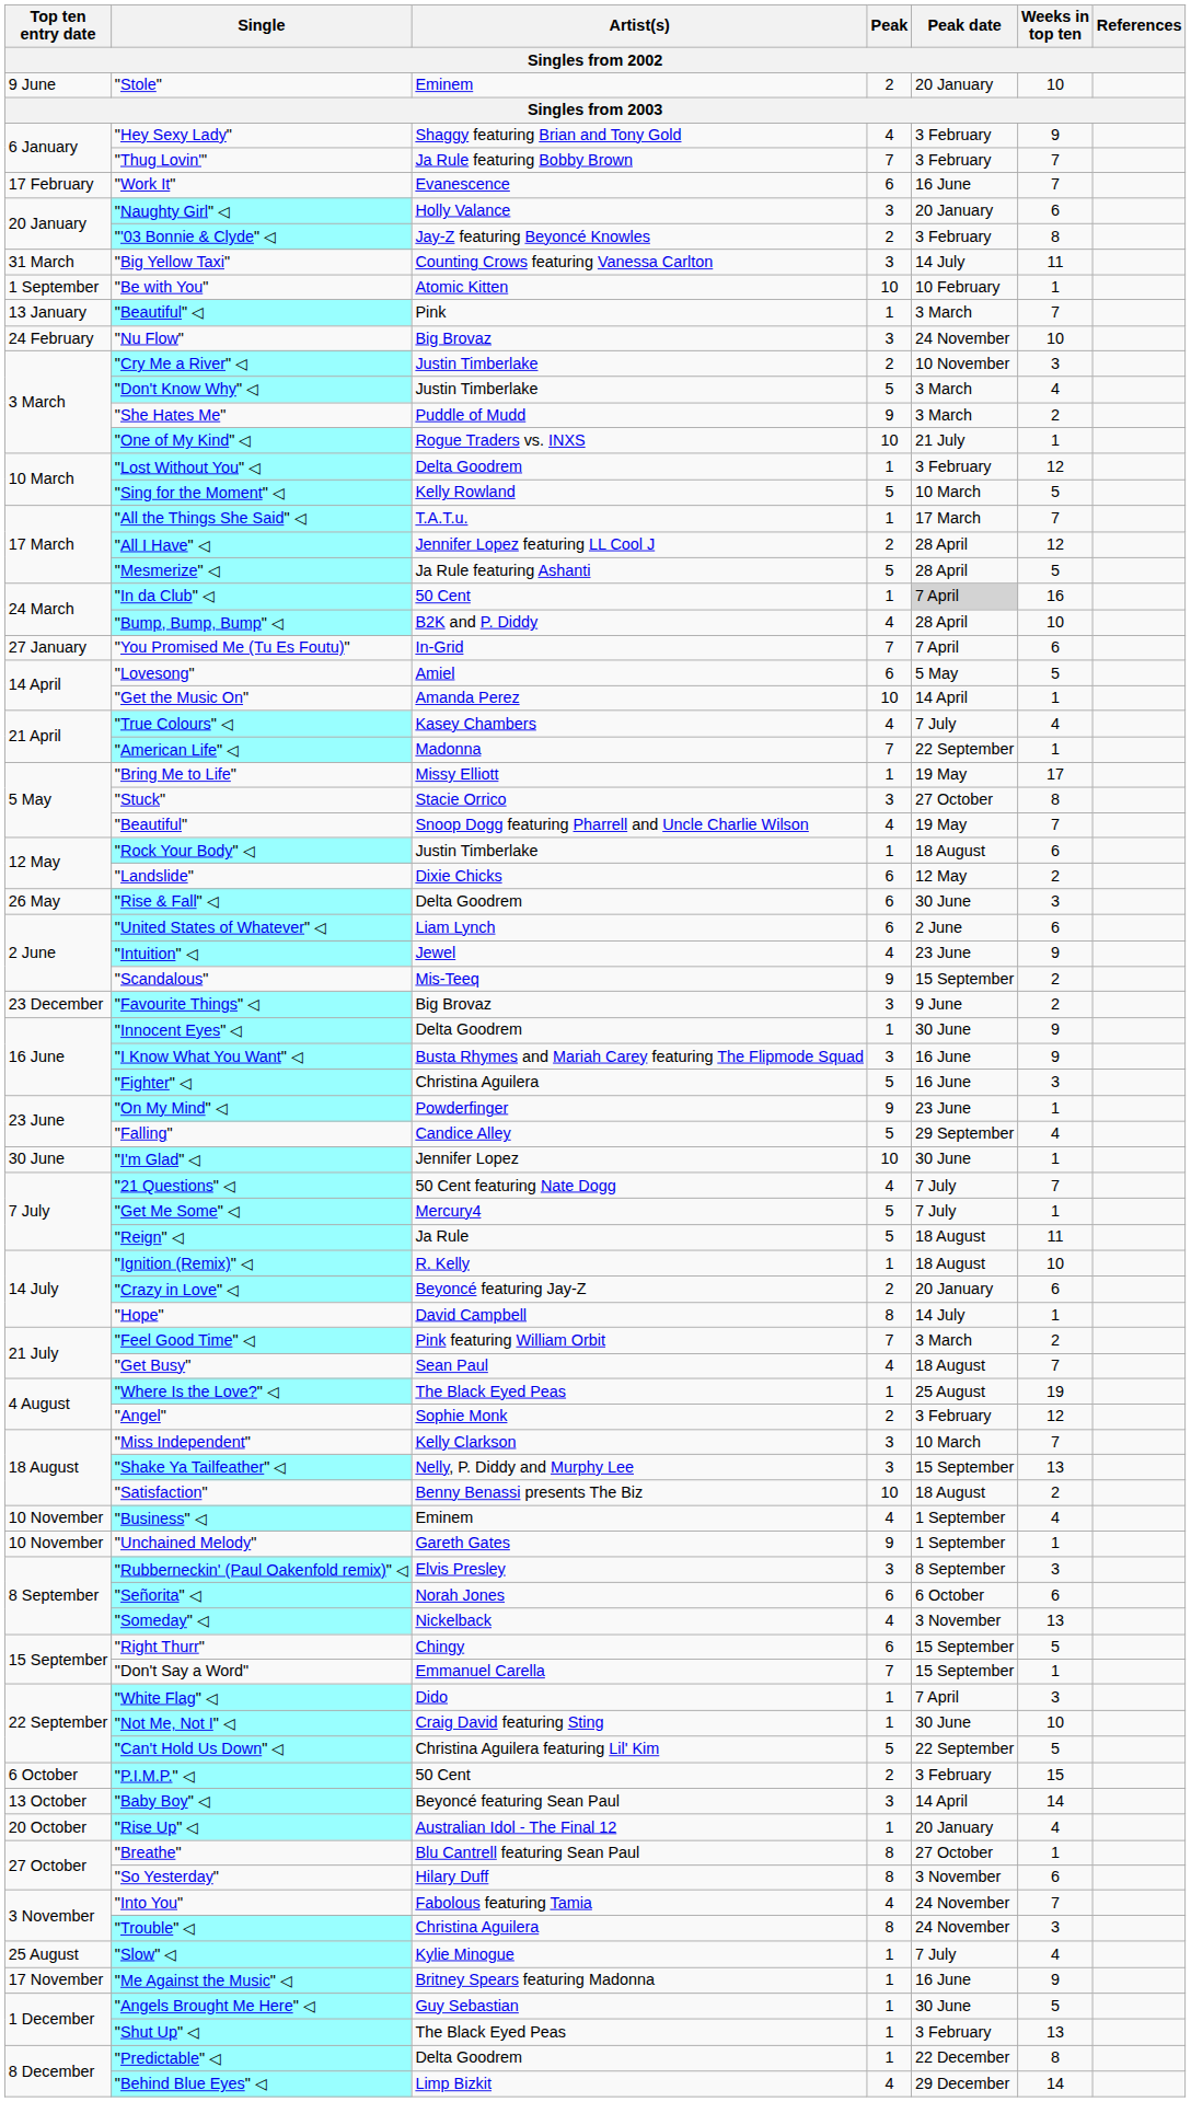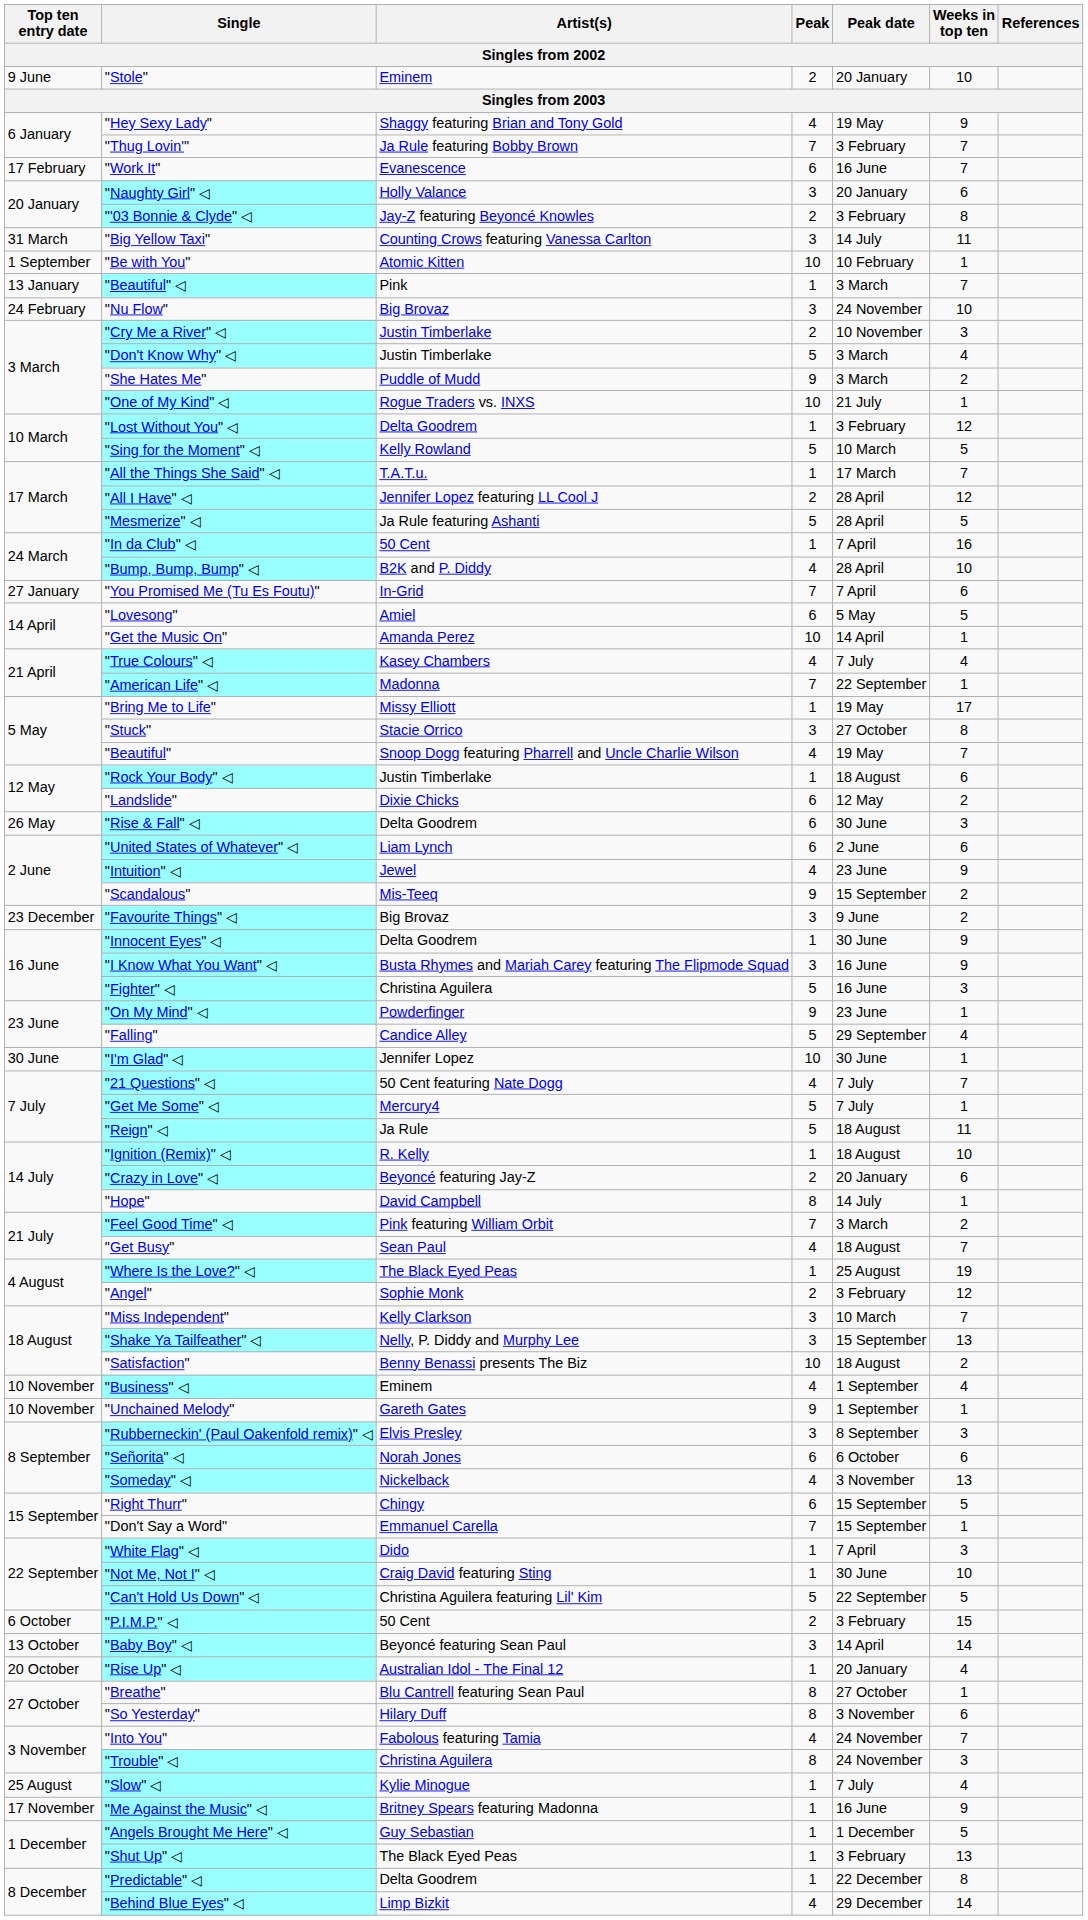"Hey Sexy Lady" | Peak date: 3 February -> 19 May
"In da Club" ◁ | Peak date: lightgrey background -> no background
"Angels Brought Me Here" ◁ | Peak date: 30 June -> 1 December
